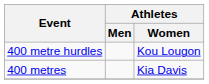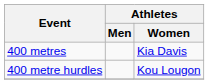rows swapped: 400 metres <-> 400 metre hurdles
